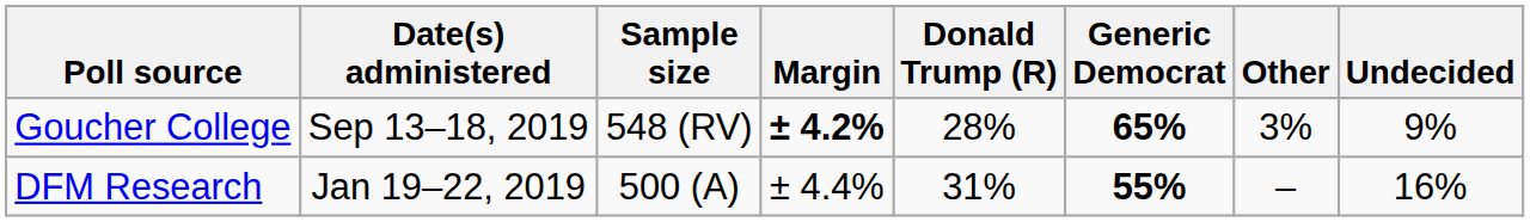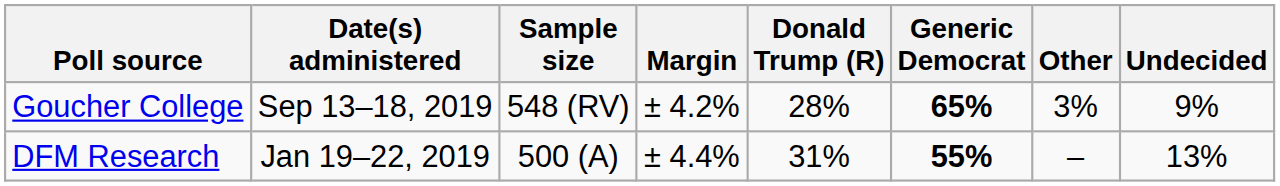Goucher College | Margin: bold -> normal
DFM Research | Undecided: 16% -> 13%
